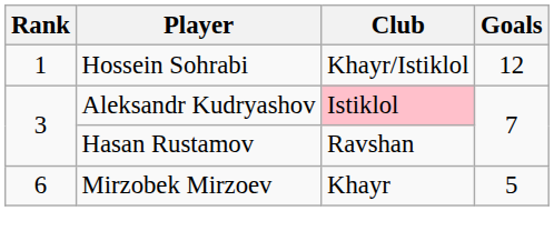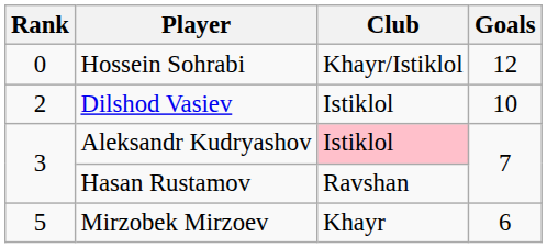Hossein Sohrabi | Rank: 1 -> 0
+ row: 2 | Dilshod Vasiev | Istiklol | 10
Mirzobek Mirzoev | Rank: 6 -> 5
Mirzobek Mirzoev | Goals: 5 -> 6
